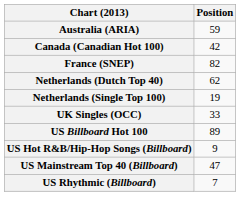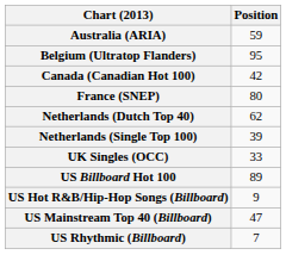+ row: Belgium (Ultratop Flanders) | 95
France (SNEP) | Position: 82 -> 80
Netherlands (Single Top 100) | Position: 19 -> 39
